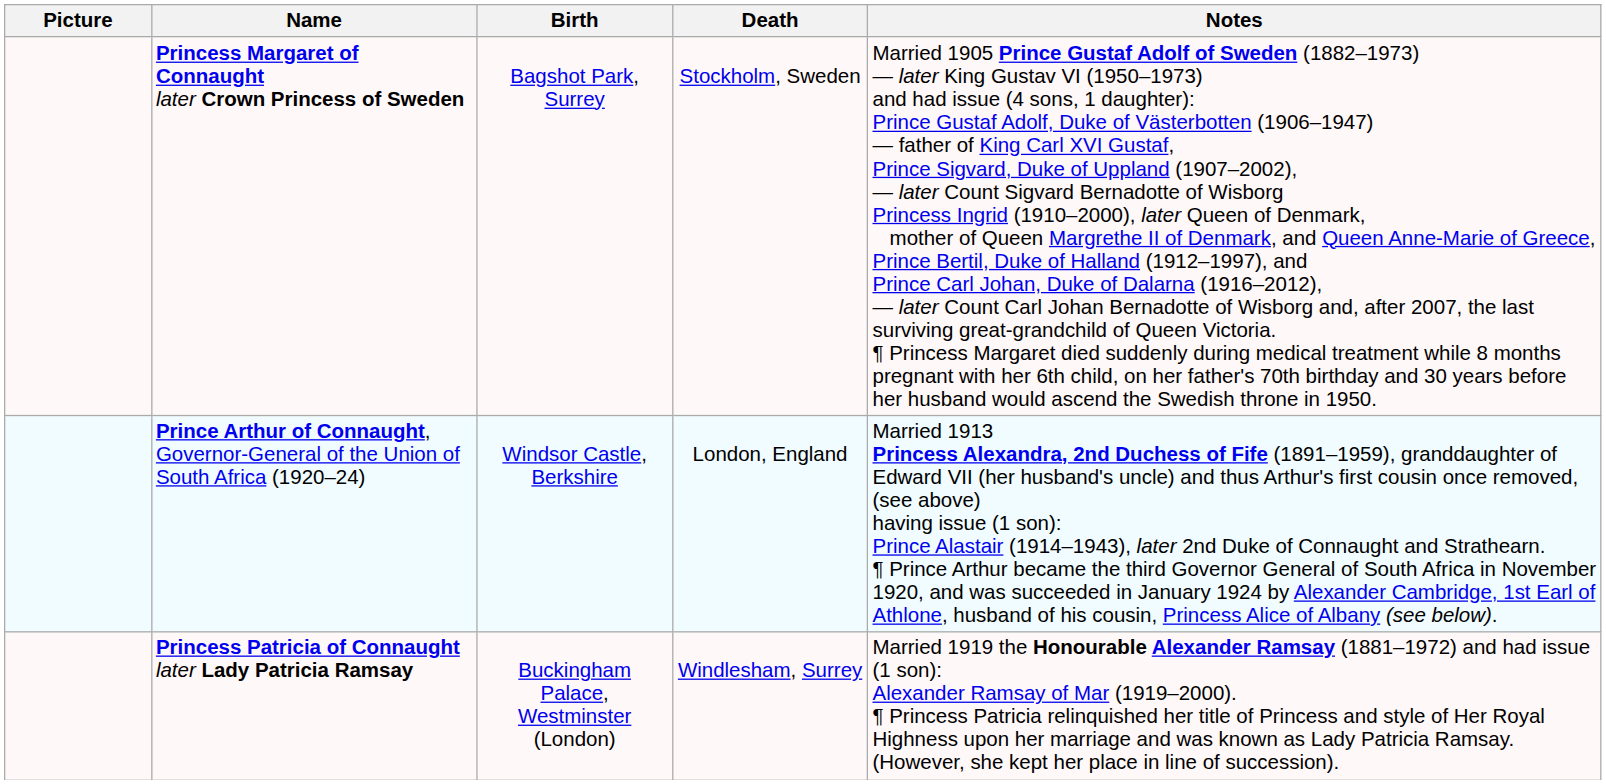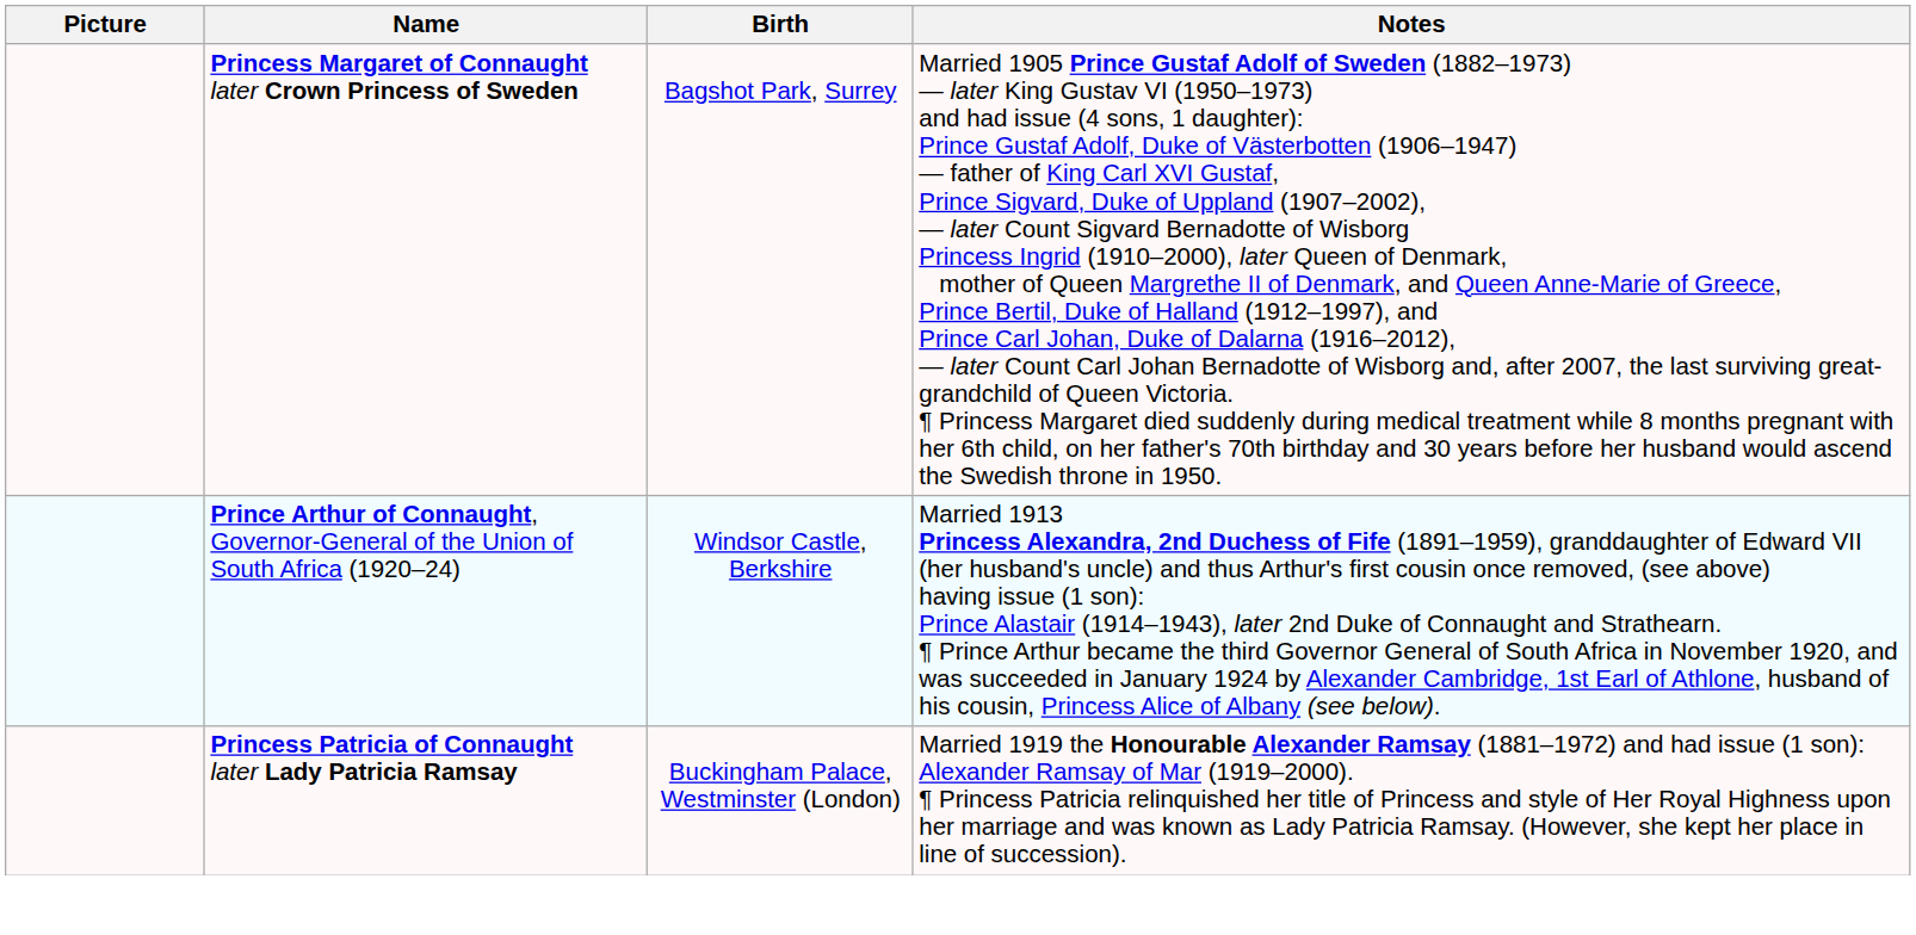- column: Death | Stockholm, Sweden | London, England | Windlesham, Surrey
